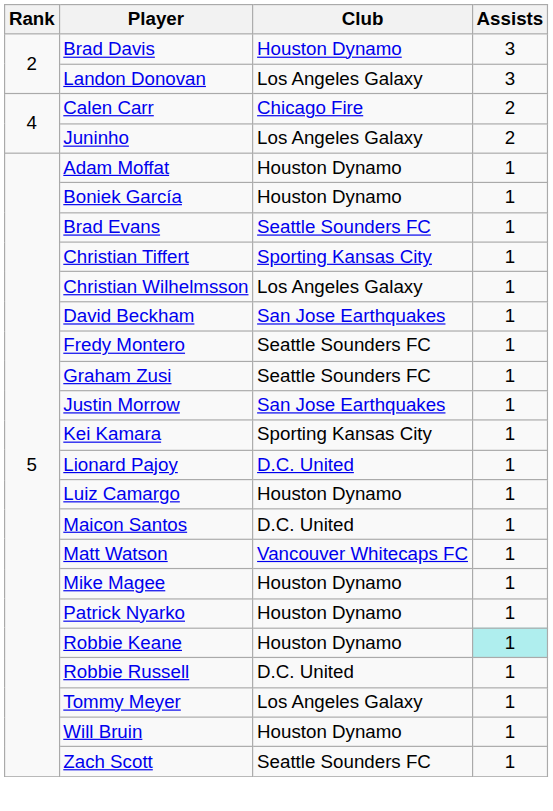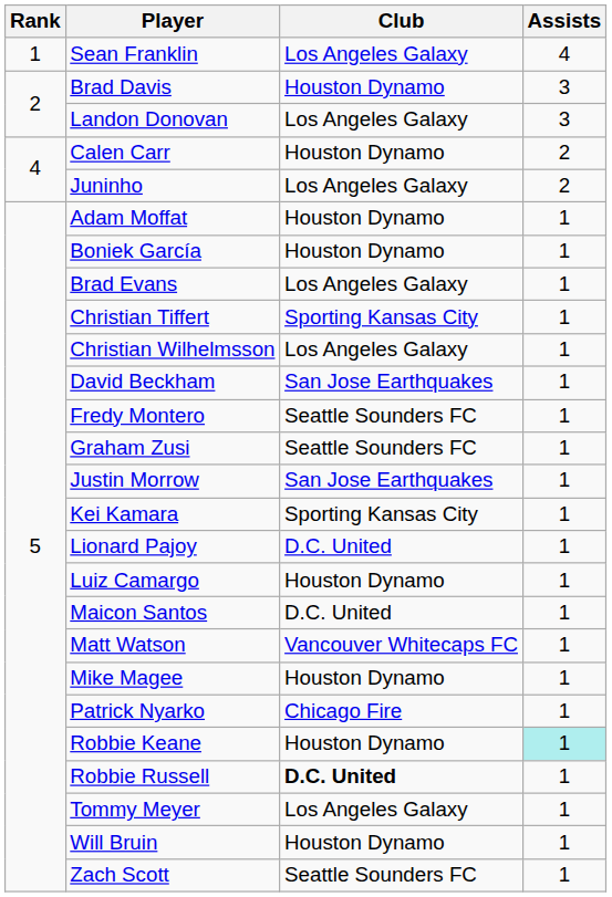+ row: 1 | Sean Franklin | Los Angeles Galaxy | 4
Calen Carr | Club: Chicago Fire -> Houston Dynamo
Brad Evans | Club: Seattle Sounders FC -> Los Angeles Galaxy
Patrick Nyarko | Club: Houston Dynamo -> Chicago Fire
Robbie Russell | Club: normal -> bold
